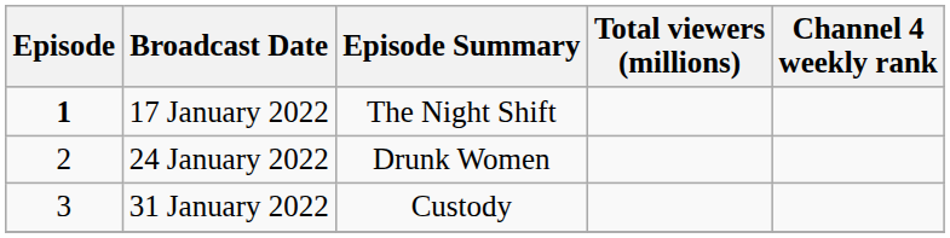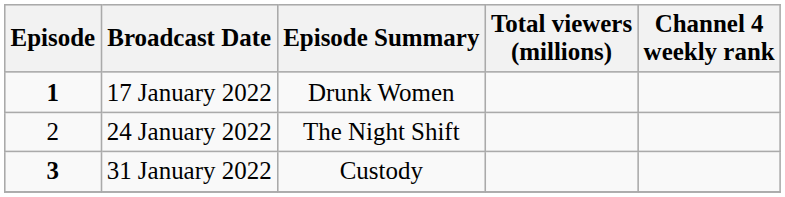17 January 2022 | Episode Summary: The Night Shift -> Drunk Women
24 January 2022 | Episode Summary: Drunk Women -> The Night Shift
31 January 2022 | Episode: normal -> bold
